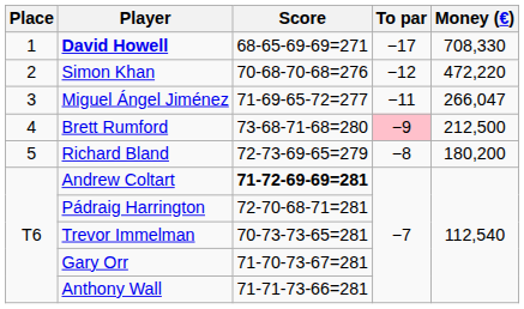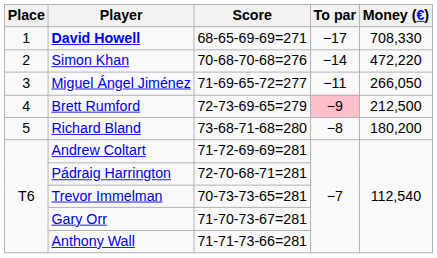Simon Khan | To par: −12 -> −14
Miguel Ángel Jiménez | Money (€): 266,047 -> 266,050
Brett Rumford | Score: 73-68-71-68=280 -> 72-73-69-65=279
Richard Bland | Score: 72-73-69-65=279 -> 73-68-71-68=280
Andrew Coltart | Score: bold -> normal
